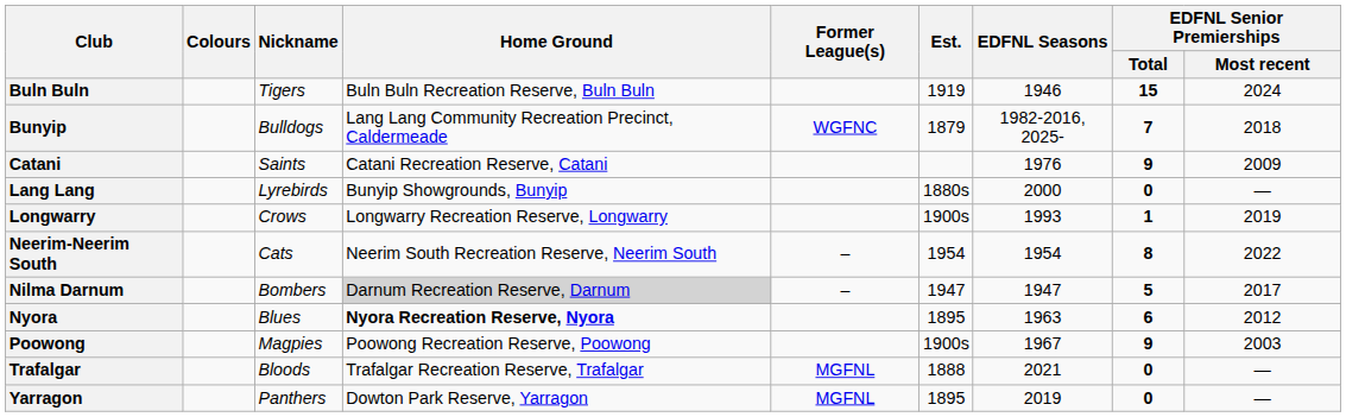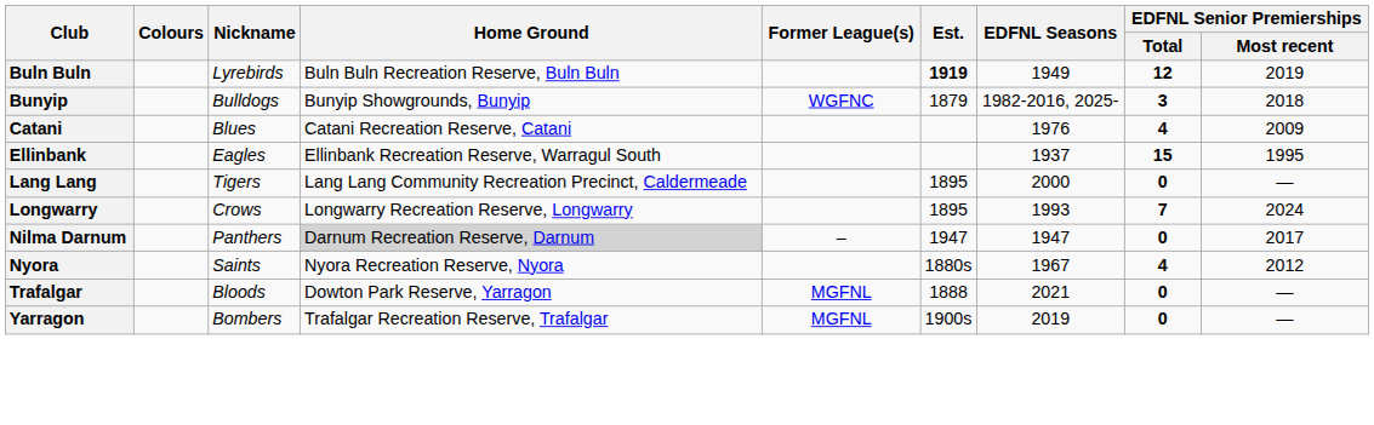Buln Buln | Nickname: Tigers -> Lyrebirds
Buln Buln | Est.: normal -> bold
Buln Buln | EDFNL Seasons: 1946 -> 1949
Buln Buln | EDFNL Senior Premierships / Total: 15 -> 12
Buln Buln | EDFNL Senior Premierships / Most recent: 2024 -> 2019
Bunyip | Home Ground: Lang Lang Community Recreation Precinct, Caldermeade -> Bunyip Showgrounds, Bunyip
Bunyip | EDFNL Senior Premierships / Total: 7 -> 3
Catani | Nickname: Saints -> Blues
Catani | EDFNL Senior Premierships / Total: 9 -> 4
+ row: Ellinbank | Eagles | Ellinbank Recreation Reserve, Warragul South | 1937 | 15 | 1995
Lang Lang | Nickname: Lyrebirds -> Tigers
Lang Lang | Home Ground: Bunyip Showgrounds, Bunyip -> Lang Lang Community Recreation Precinct, Caldermeade
Lang Lang | Est.: 1880s -> 1895
Longwarry | Est.: 1900s -> 1895
Longwarry | EDFNL Senior Premierships / Total: 1 -> 7
Longwarry | EDFNL Senior Premierships / Most recent: 2019 -> 2024
- row: Neerim-Neerim South | Cats | Neerim South Recreation Reserve, Neerim South | – | 1954 | 1954 | 8 | 2022
Nilma Darnum | Nickname: Bombers -> Panthers
Nilma Darnum | EDFNL Senior Premierships / Total: 5 -> 0
Nyora | Nickname: Blues -> Saints
Nyora | Home Ground: bold -> normal
Nyora | Est.: 1895 -> 1880s
Nyora | EDFNL Seasons: 1963 -> 1967
Nyora | EDFNL Senior Premierships / Total: 6 -> 4
- row: Poowong | Magpies | Poowong Recreation Reserve, Poowong | 1900s | 1967 | 9 | 2003
Trafalgar | Home Ground: Trafalgar Recreation Reserve, Trafalgar -> Dowton Park Reserve, Yarragon
Yarragon | Nickname: Panthers -> Bombers
Yarragon | Home Ground: Dowton Park Reserve, Yarragon -> Trafalgar Recreation Reserve, Trafalgar
Yarragon | Est.: 1895 -> 1900s
